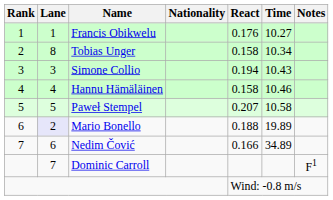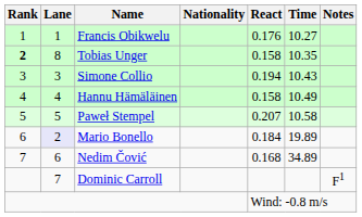Tobias Unger | Rank: normal -> bold
Tobias Unger | Time: 10.34 -> 10.35
Hannu Hämäläinen | Time: 10.46 -> 10.49
Mario Bonello | React: 0.188 -> 0.184
Nedim Čović | React: 0.166 -> 0.168
